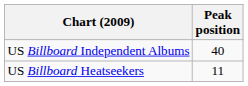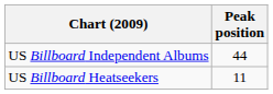US Billboard Independent Albums | Peak position: 40 -> 44
